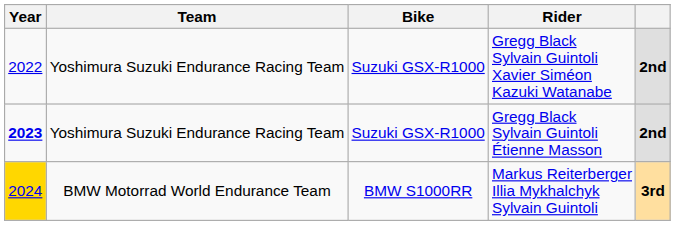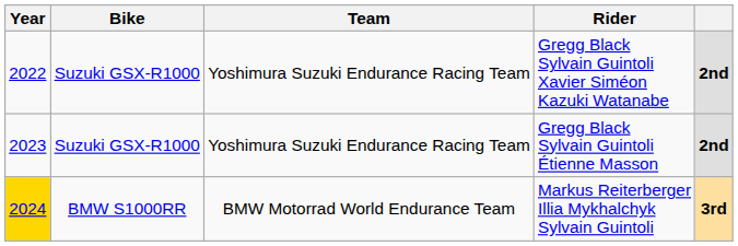columns swapped: Team <-> Bike
Gregg Black Sylvain Guintoli Étienne Masson | Year: bold -> normal
